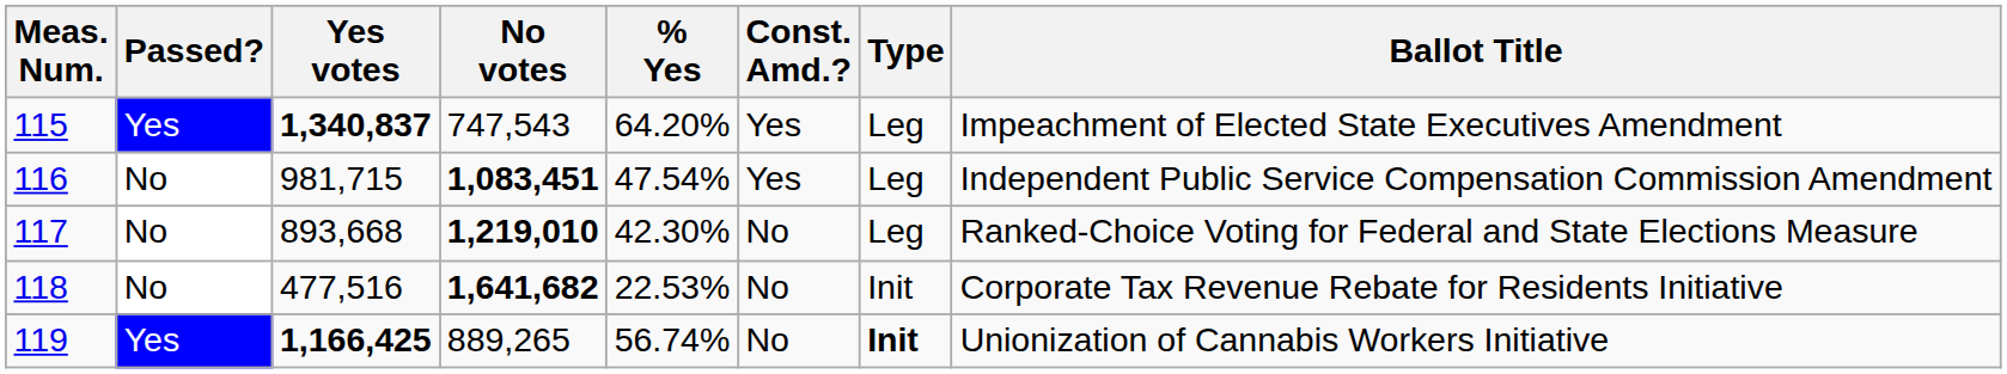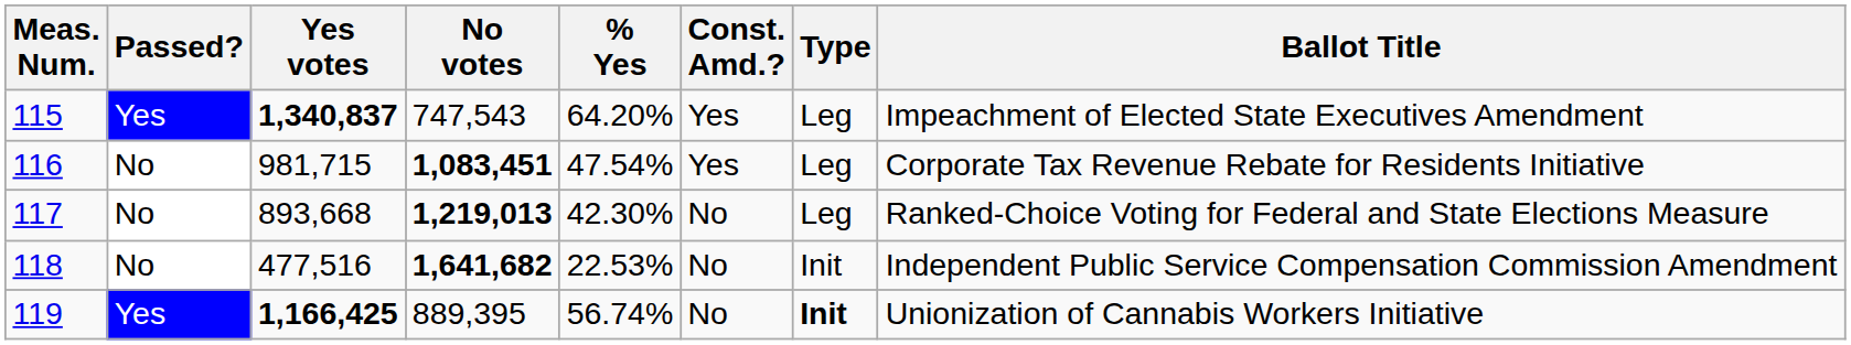116 | Ballot Title: Independent Public Service Compensation Commission Amendment -> Corporate Tax Revenue Rebate for Residents Initiative
117 | No votes: 1,219,010 -> 1,219,013
118 | Ballot Title: Corporate Tax Revenue Rebate for Residents Initiative -> Independent Public Service Compensation Commission Amendment
119 | No votes: 889,265 -> 889,395
